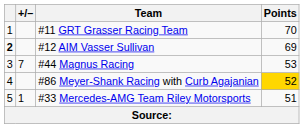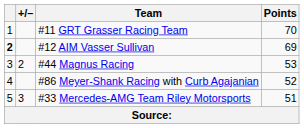#44 Magnus Racing | +/–: 7 -> 2
#86 Meyer-Shank Racing with Curb Agajanian | Points: gold background -> no background
#33 Mercedes-AMG Team Riley Motorsports | +/–: 1 -> 3
